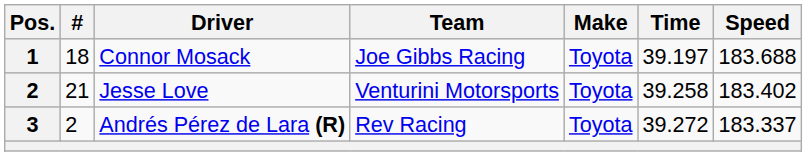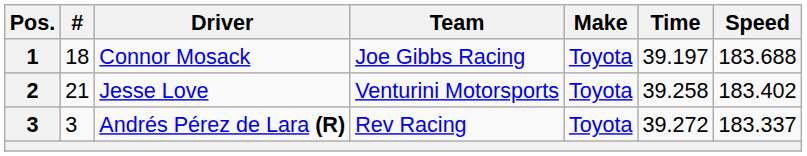Andrés Pérez de Lara (R) | #: 2 -> 3
